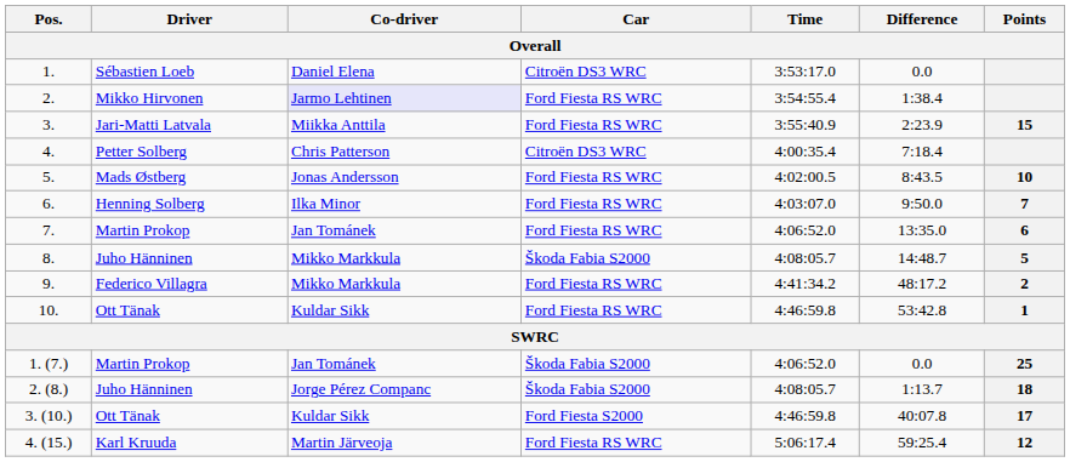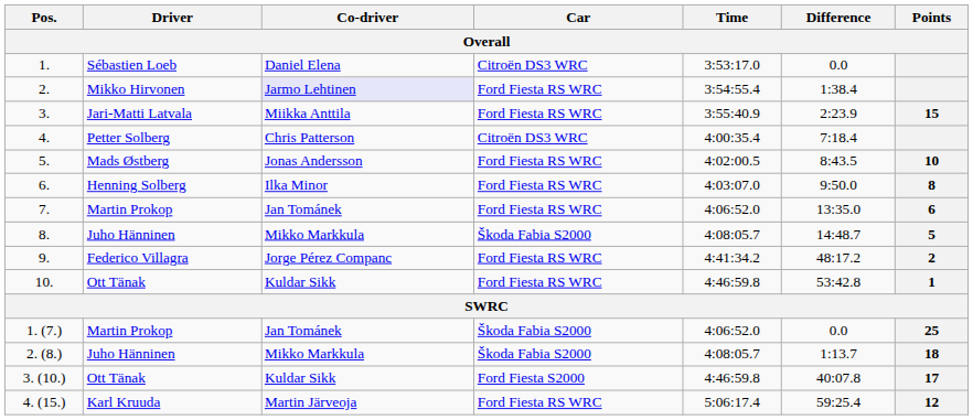6. | Points: 7 -> 8
9. | Co-driver: Mikko Markkula -> Jorge Pérez Companc
2. (8.) | Co-driver: Jorge Pérez Companc -> Mikko Markkula
